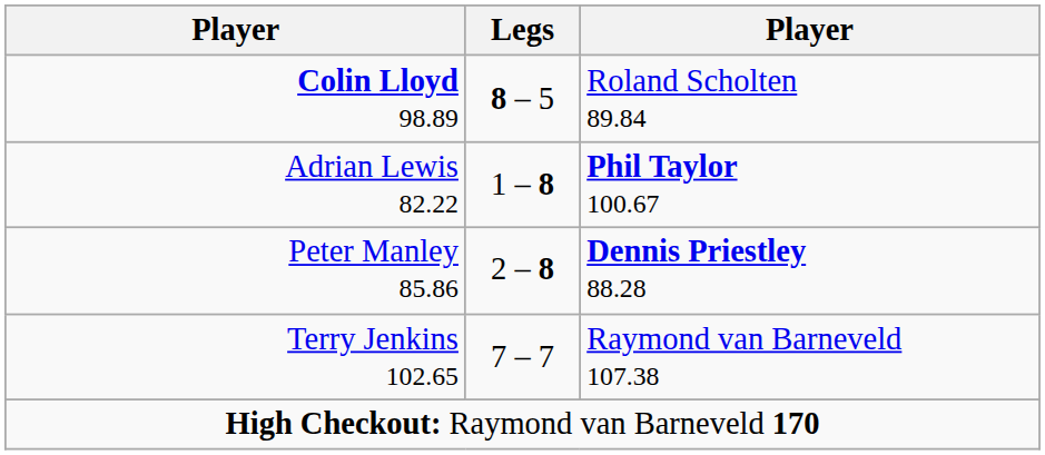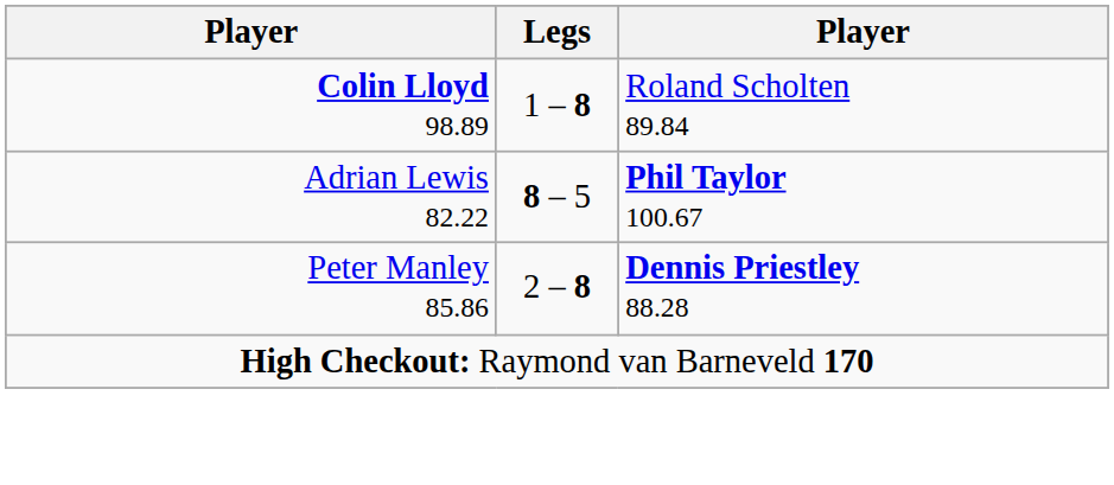Colin Lloyd 98.89 | Legs: 8 – 5 -> 1 – 8
Adrian Lewis 82.22 | Legs: 1 – 8 -> 8 – 5
- row: Terry Jenkins 102.65 | 7 – 7 | Raymond van Barneveld 107.38
